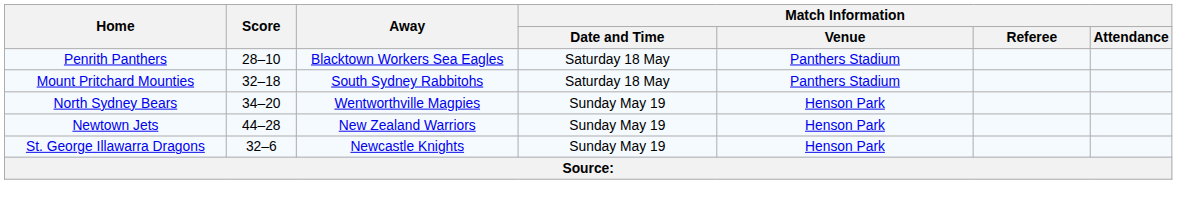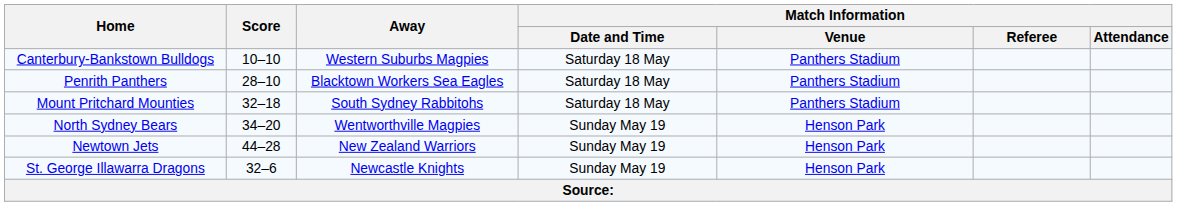+ row: Canterbury-Bankstown Bulldogs | 10–10 | Western Suburbs Magpies | Saturday 18 May | Panthers Stadium
